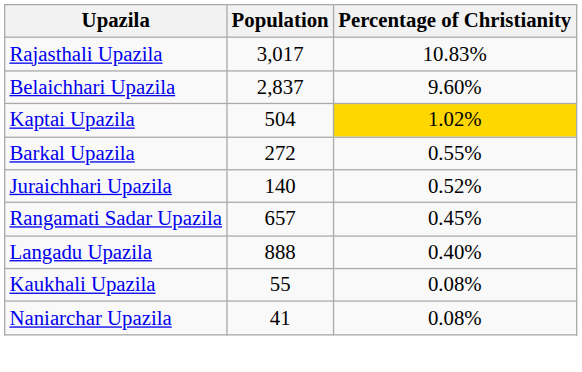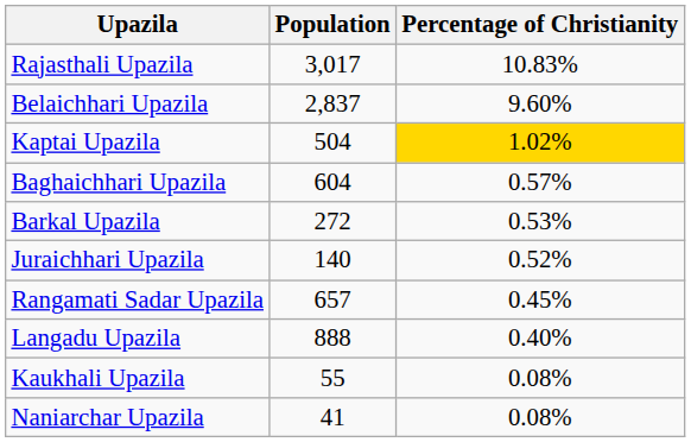+ row: Baghaichhari Upazila | 604 | 0.57%
Barkal Upazila | Percentage of Christianity: 0.55% -> 0.53%
